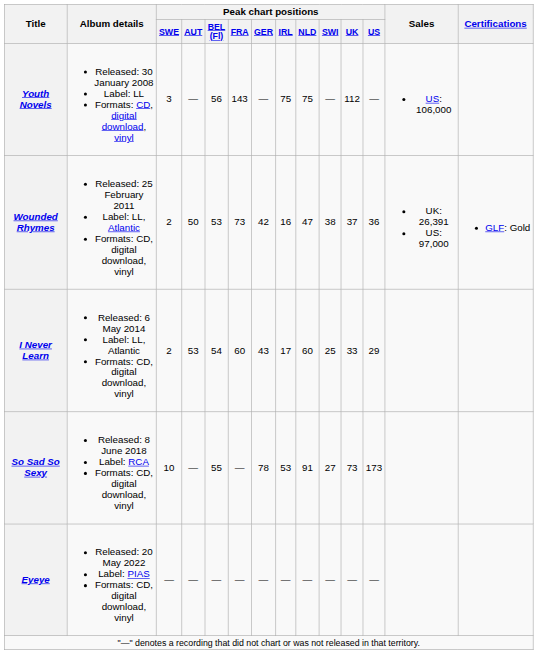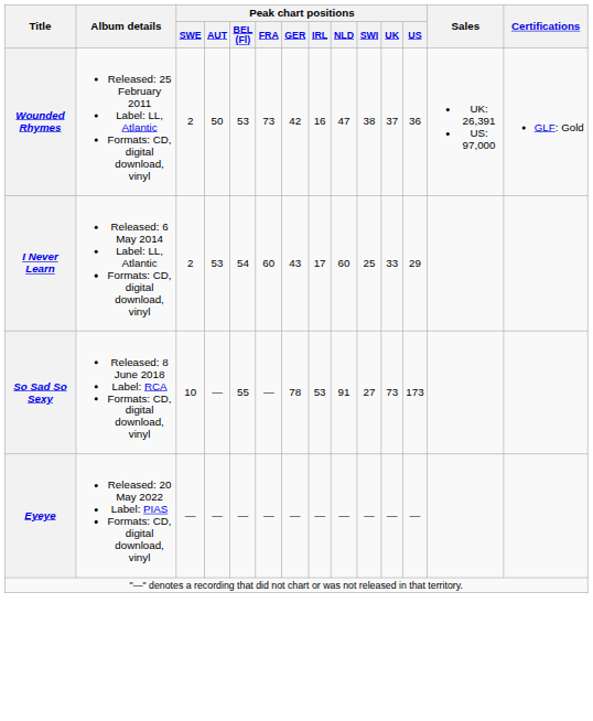- row: Youth Novels | Released: 30 January 2008 Label: LL Formats: CD, digital download, vinyl | 3 | — | 56 | 143 | — | 75 | 75 | — | 112 | — | US: 106,000
